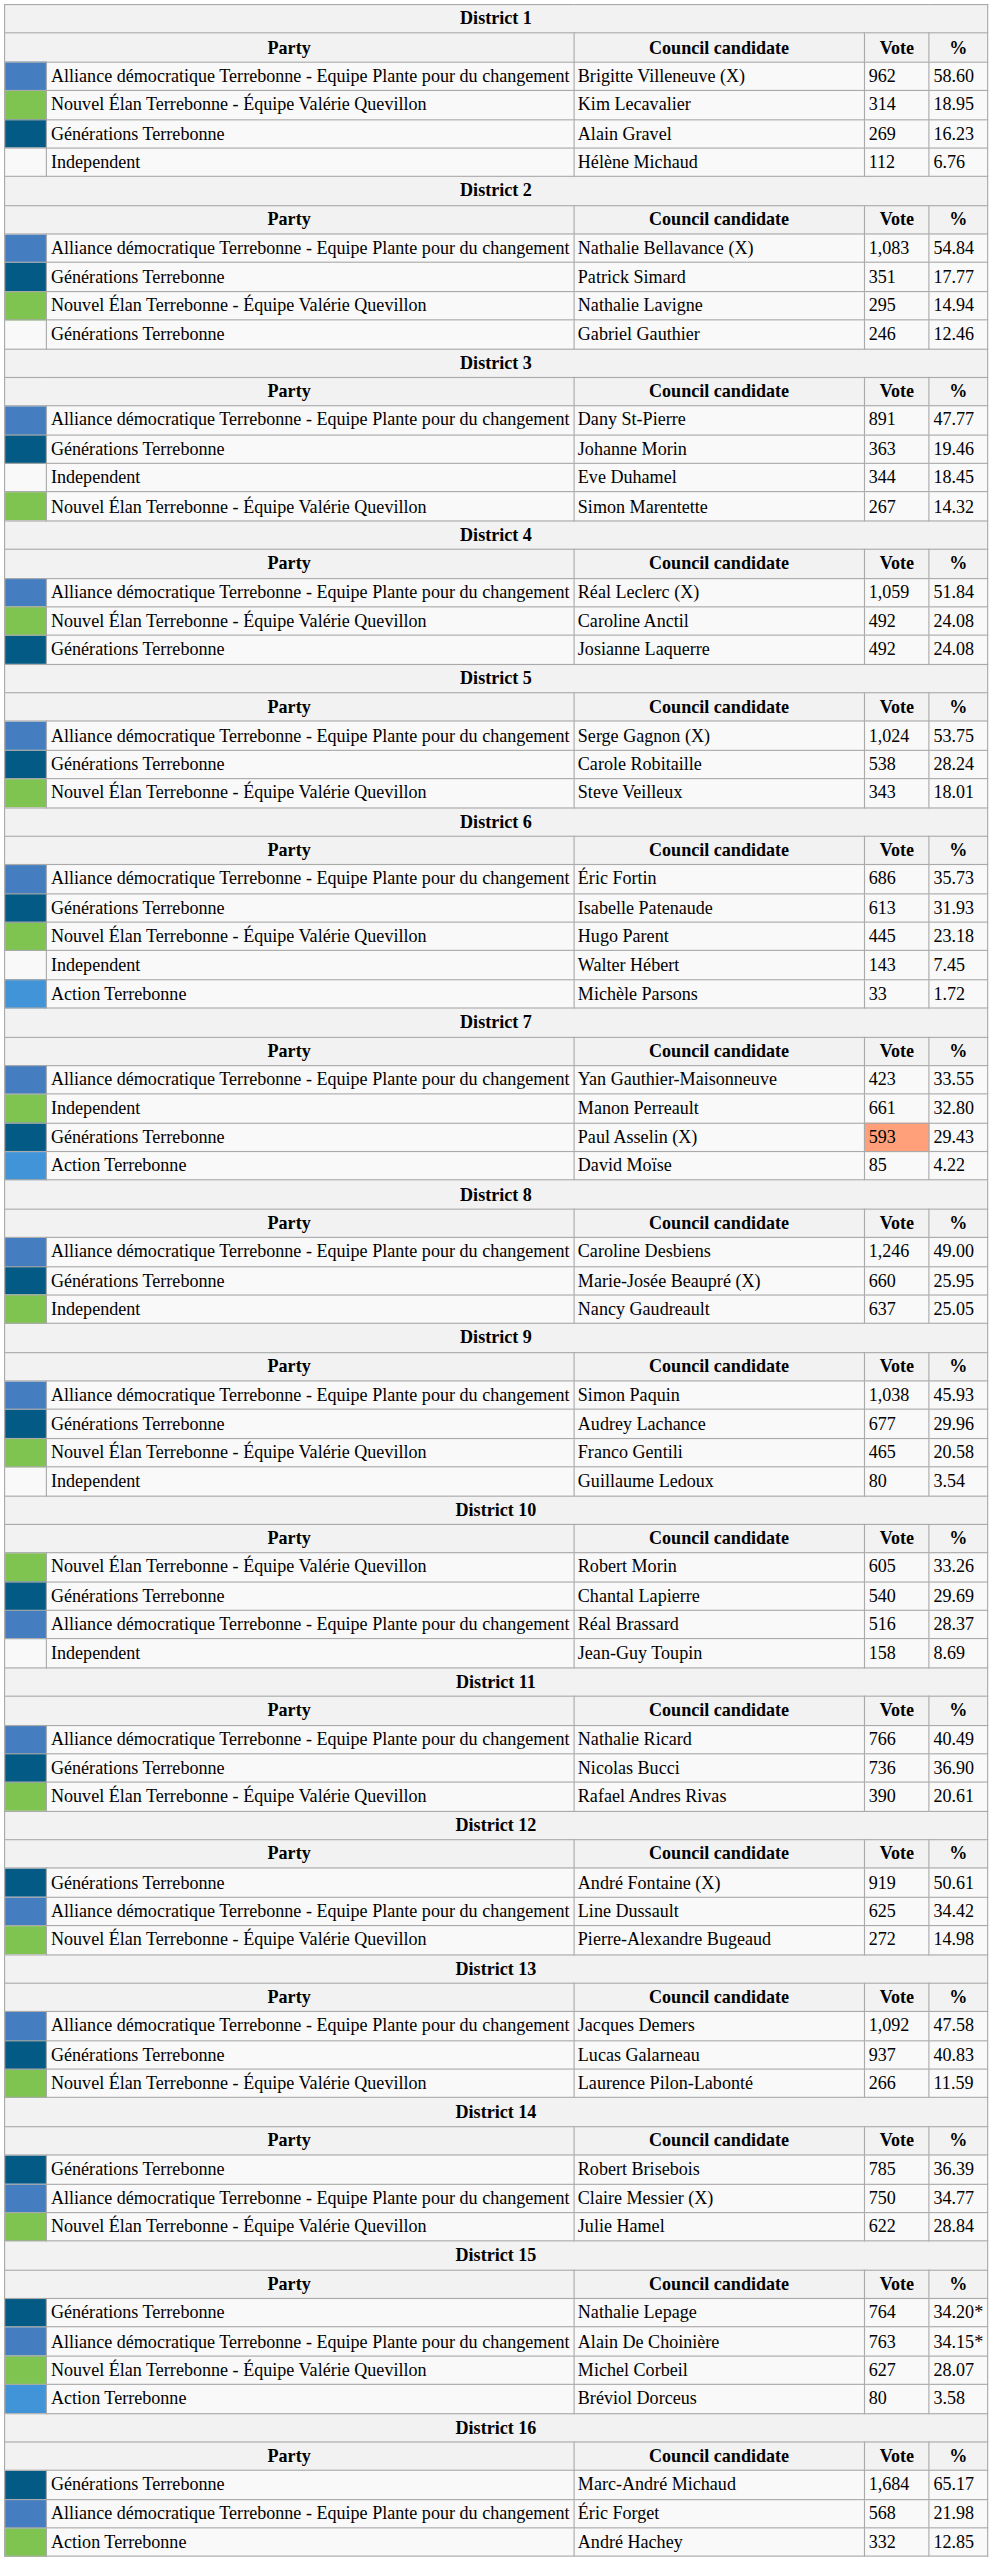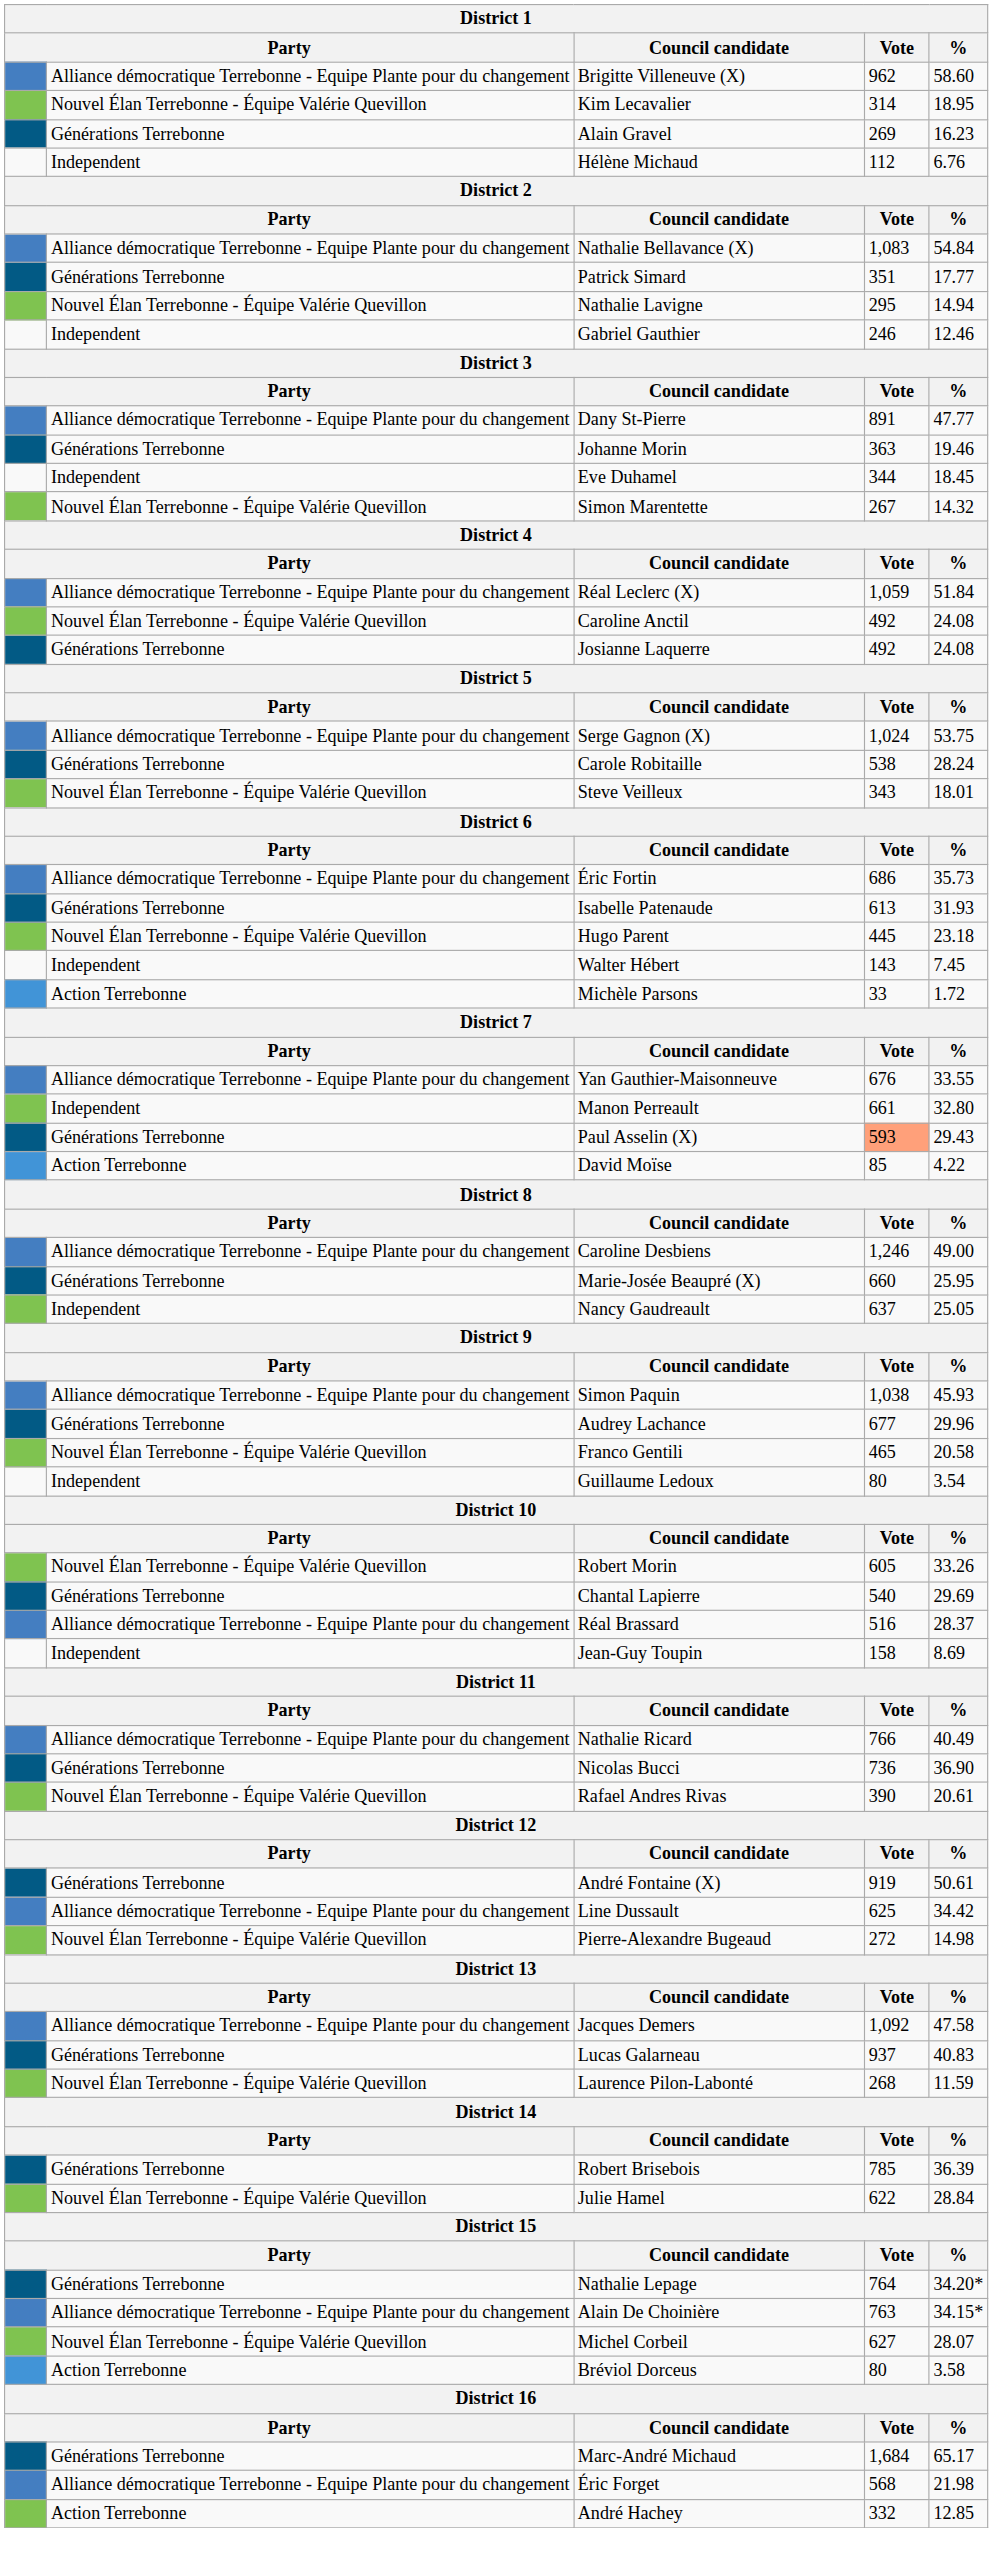Gabriel Gauthier | column 2: Générations Terrebonne -> Independent
Yan Gauthier-Maisonneuve | Vote: 423 -> 676
Laurence Pilon-Labonté | Vote: 266 -> 268
- row: Alliance démocratique Terrebonne - Equipe Plante pour du changement | Claire Messier (X) | 750 | 34.77
